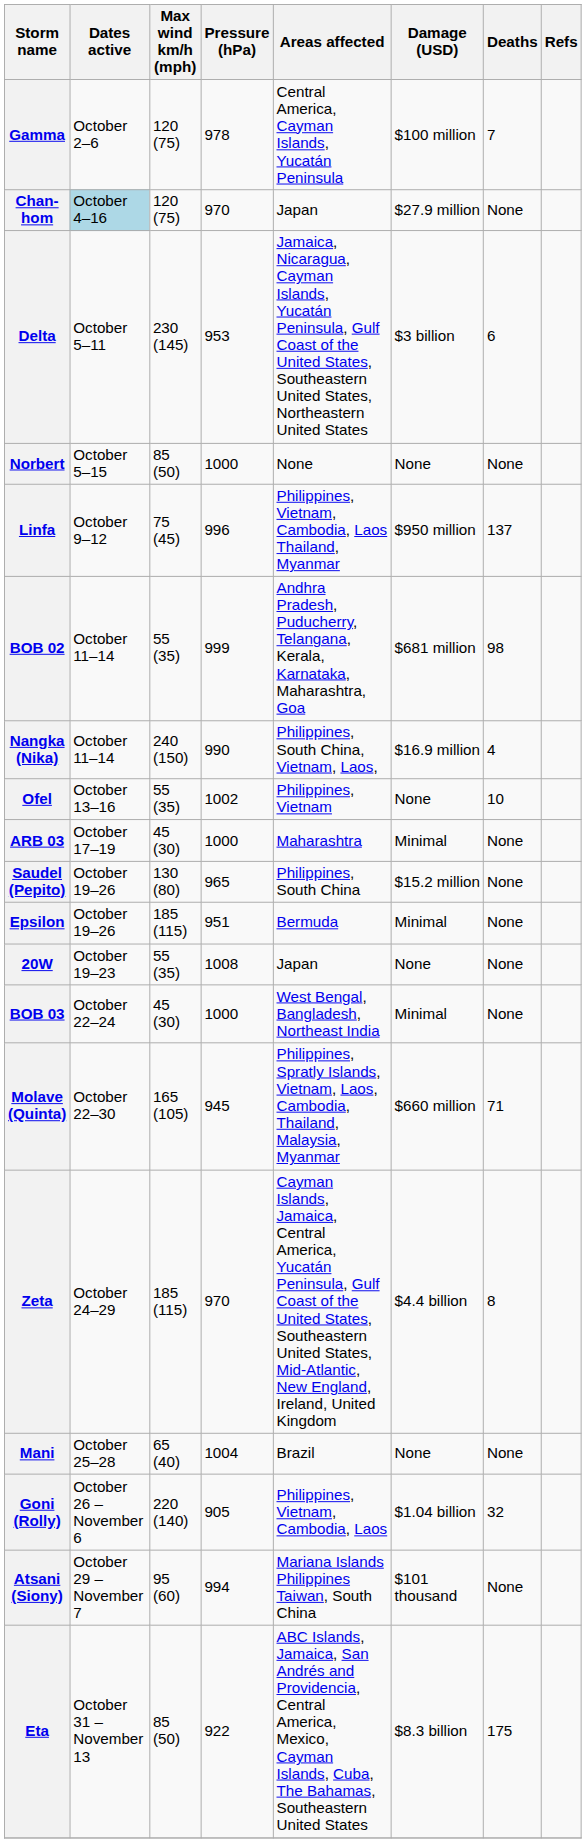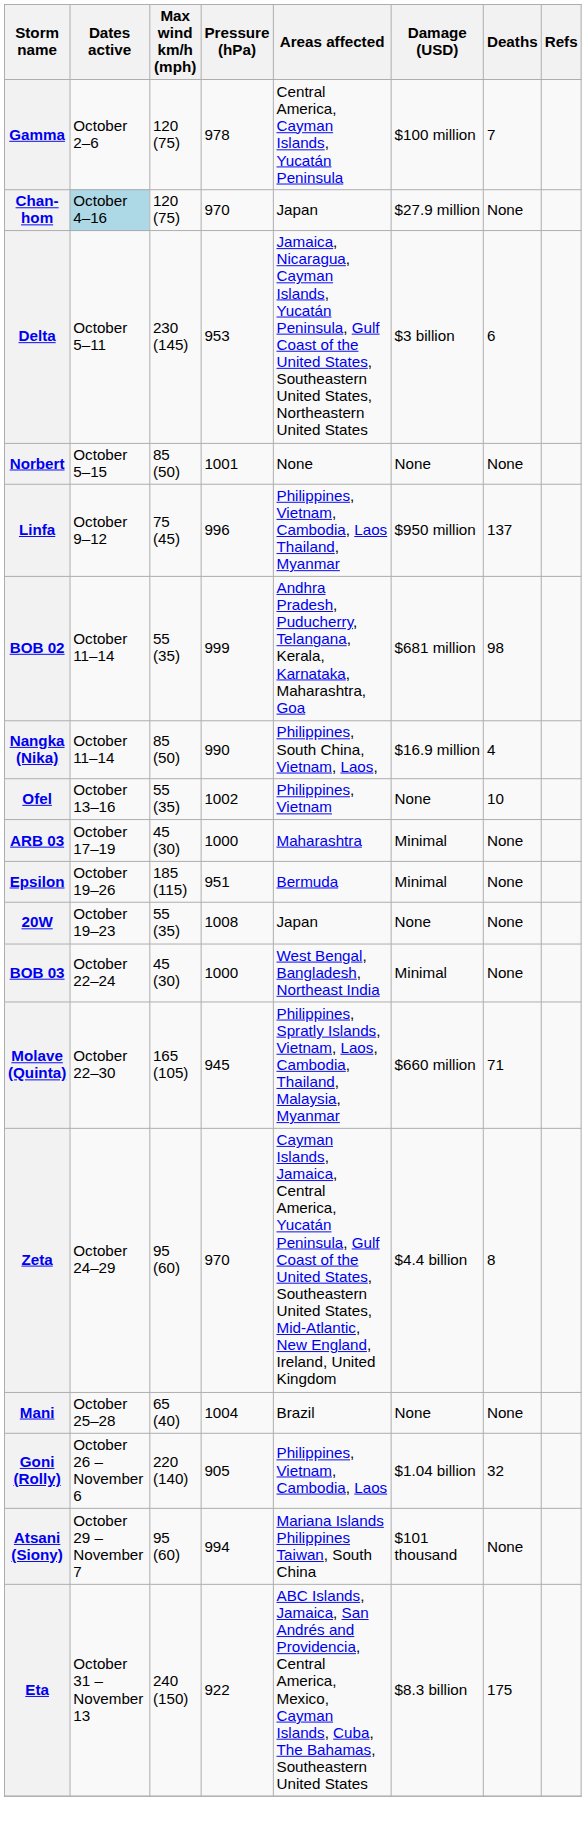Norbert | Pressure (hPa): 1000 -> 1001
Nangka (Nika) | Max wind km/h (mph): 240 (150) -> 85 (50)
- row: Saudel (Pepito) | October 19–26 | 130 (80) | 965 | Philippines, South China | $15.2 million | None
Zeta | Max wind km/h (mph): 185 (115) -> 95 (60)
Eta | Max wind km/h (mph): 85 (50) -> 240 (150)
